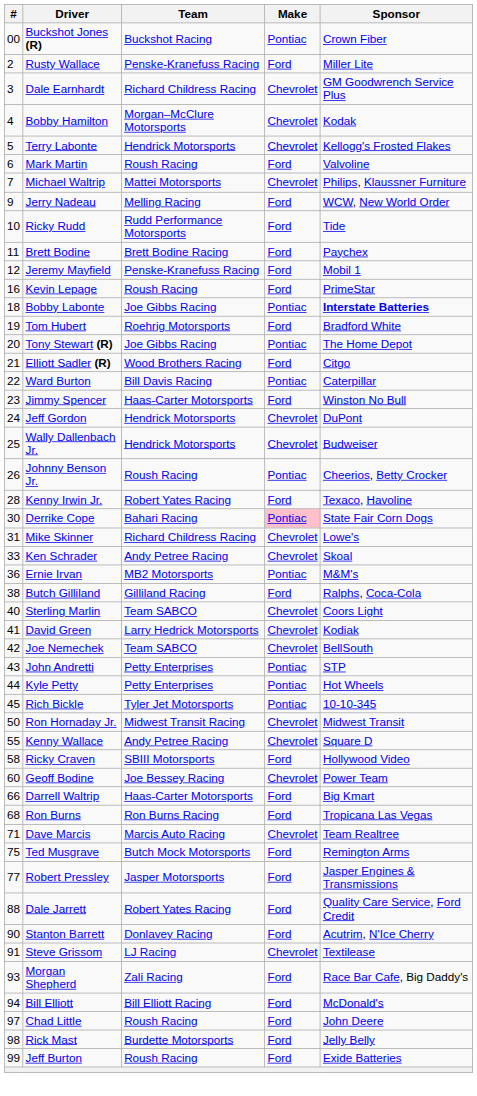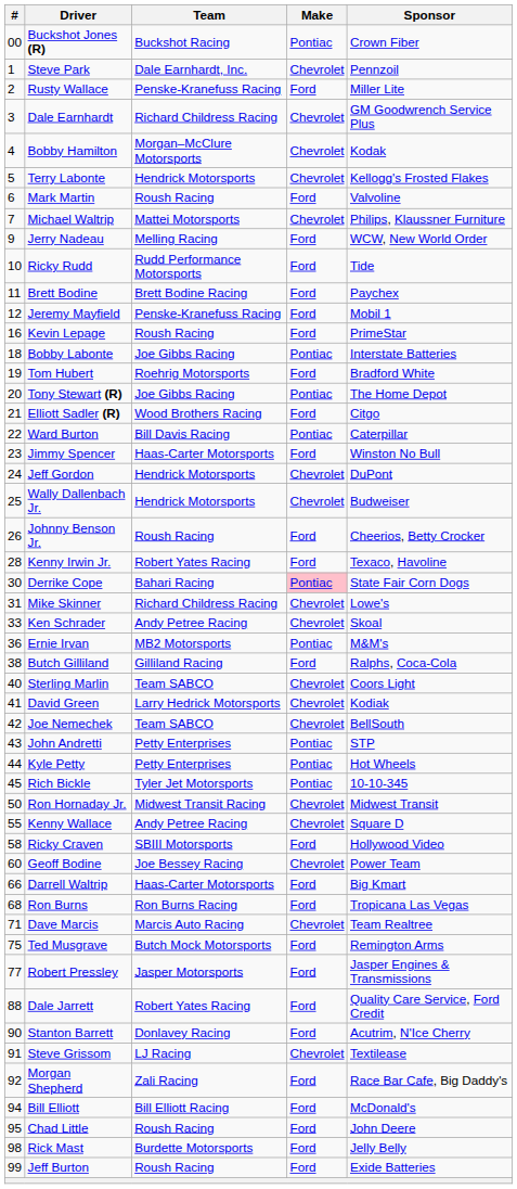+ row: 1 | Steve Park | Dale Earnhardt, Inc. | Chevrolet | Pennzoil
Bobby Labonte | Sponsor: bold -> normal
Johnny Benson Jr. | Make: Pontiac -> Ford
Morgan Shepherd | #: 93 -> 92
Chad Little | #: 97 -> 95
